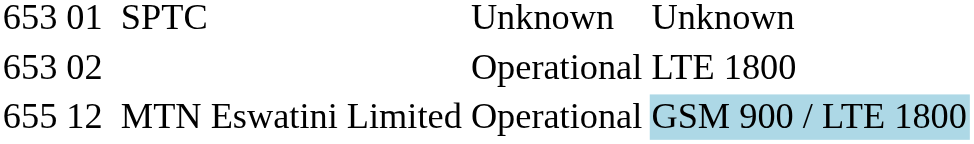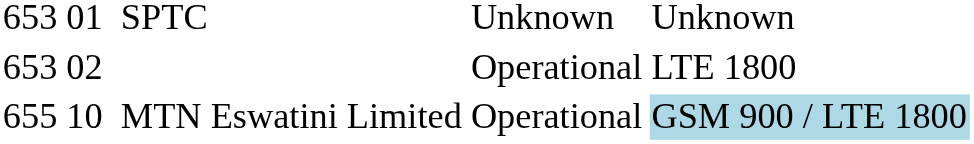MTN Eswatini Limited | column 2: 12 -> 10
